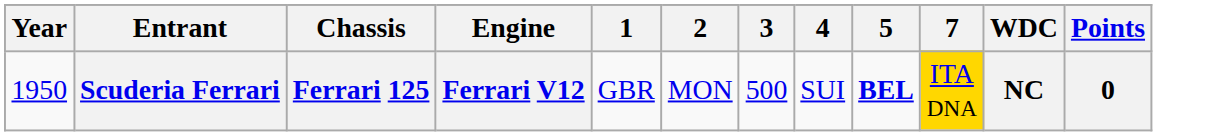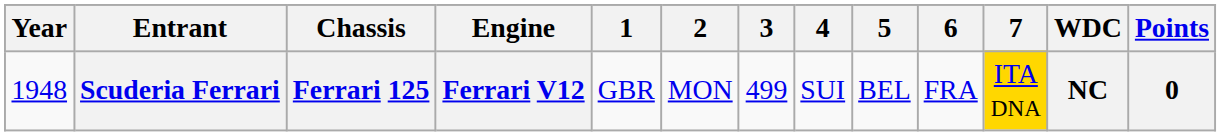+ column: 6 | FRA
Scuderia Ferrari | Year: 1950 -> 1948
Scuderia Ferrari | 3: 500 -> 499
Scuderia Ferrari | 5: bold -> normal
